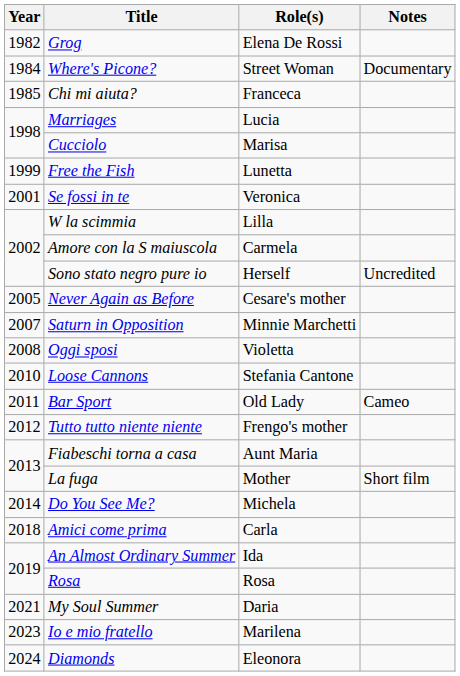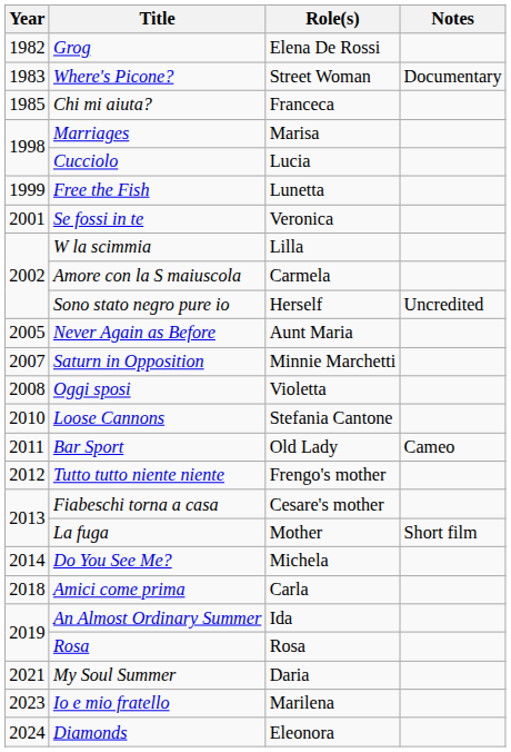Where's Picone? | Year: 1984 -> 1983
Marriages | Role(s): Lucia -> Marisa
Cucciolo | Role(s): Marisa -> Lucia
Never Again as Before | Role(s): Cesare's mother -> Aunt Maria
Fiabeschi torna a casa | Role(s): Aunt Maria -> Cesare's mother
